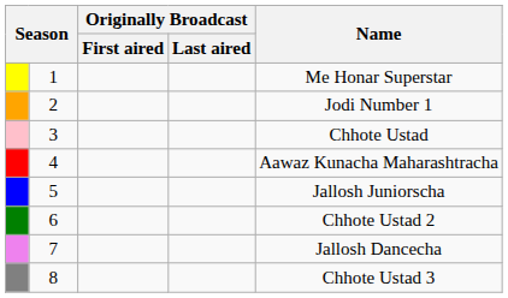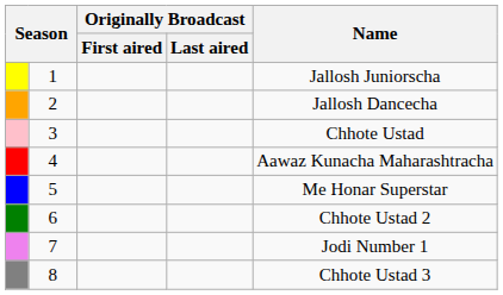1 | Name: Me Honar Superstar -> Jallosh Juniorscha
2 | Name: Jodi Number 1 -> Jallosh Dancecha
5 | Name: Jallosh Juniorscha -> Me Honar Superstar
7 | Name: Jallosh Dancecha -> Jodi Number 1
